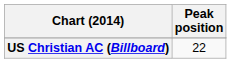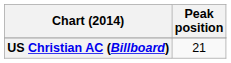US Christian AC (Billboard) | Peak position: 22 -> 21
